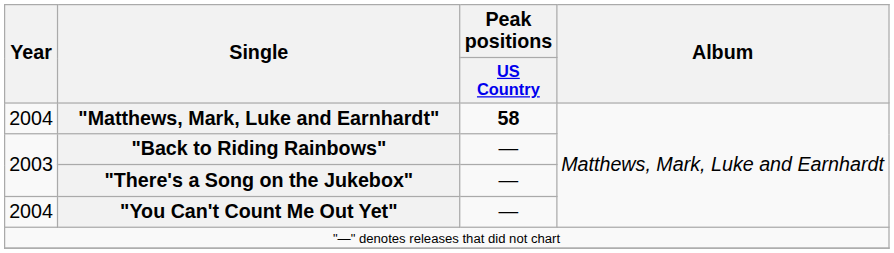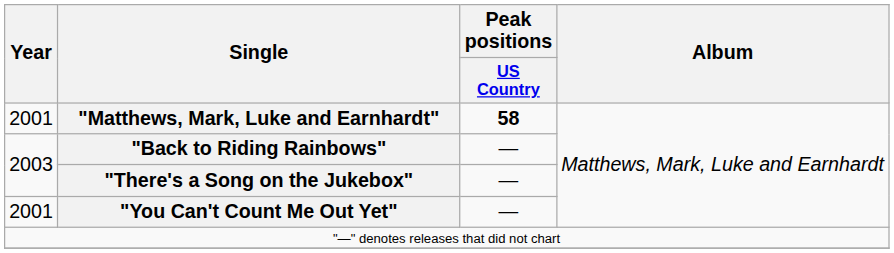"Matthews, Mark, Luke and Earnhardt" | Year: 2004 -> 2001
"You Can't Count Me Out Yet" | Year: 2004 -> 2001
